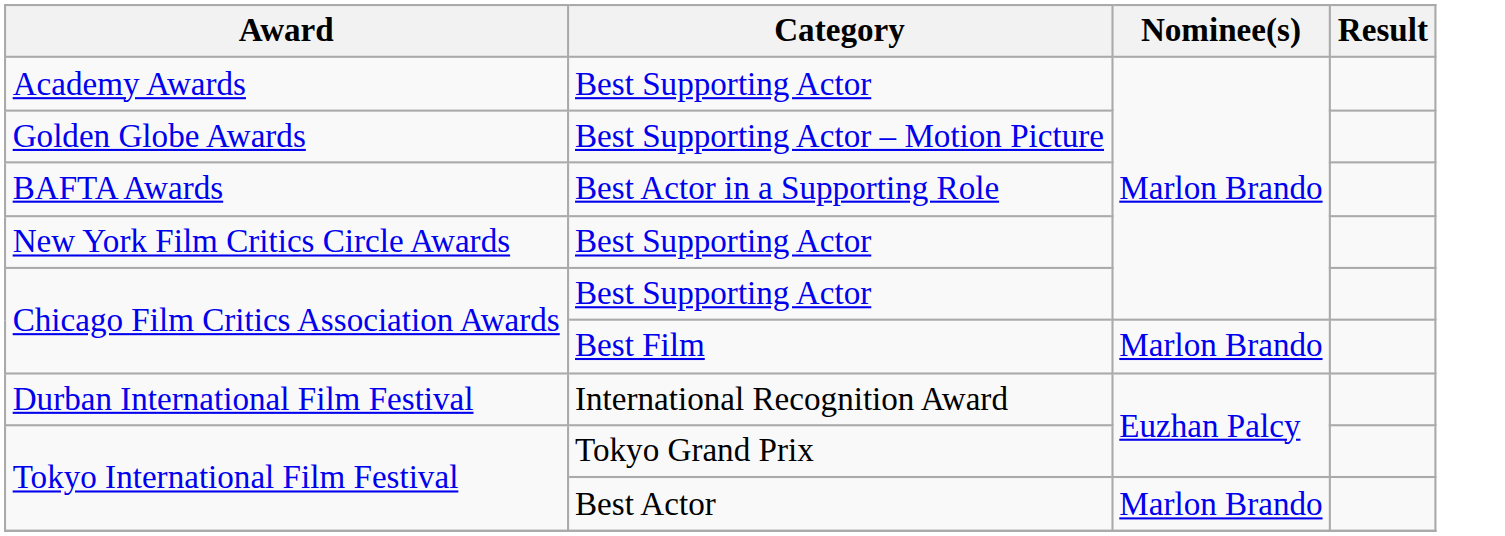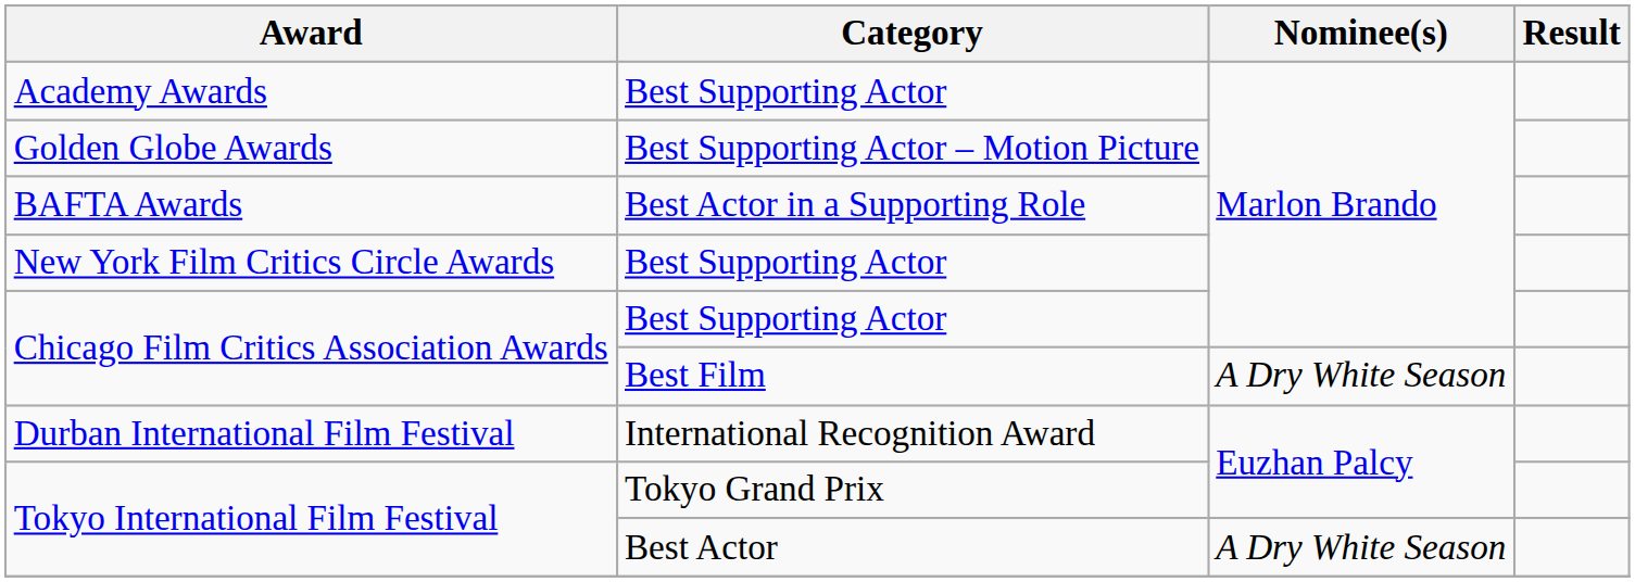Chicago Film Critics Association Awards / Best Film | Nominee(s): Marlon Brando -> A Dry White Season
Tokyo International Film Festival / Best Actor | Nominee(s): Marlon Brando -> A Dry White Season
